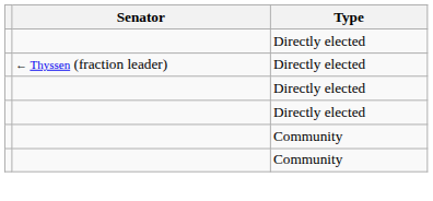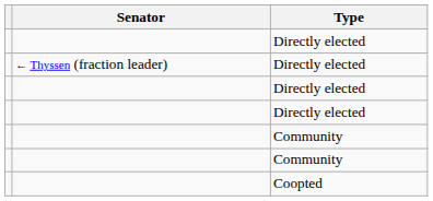+ row: Coopted
